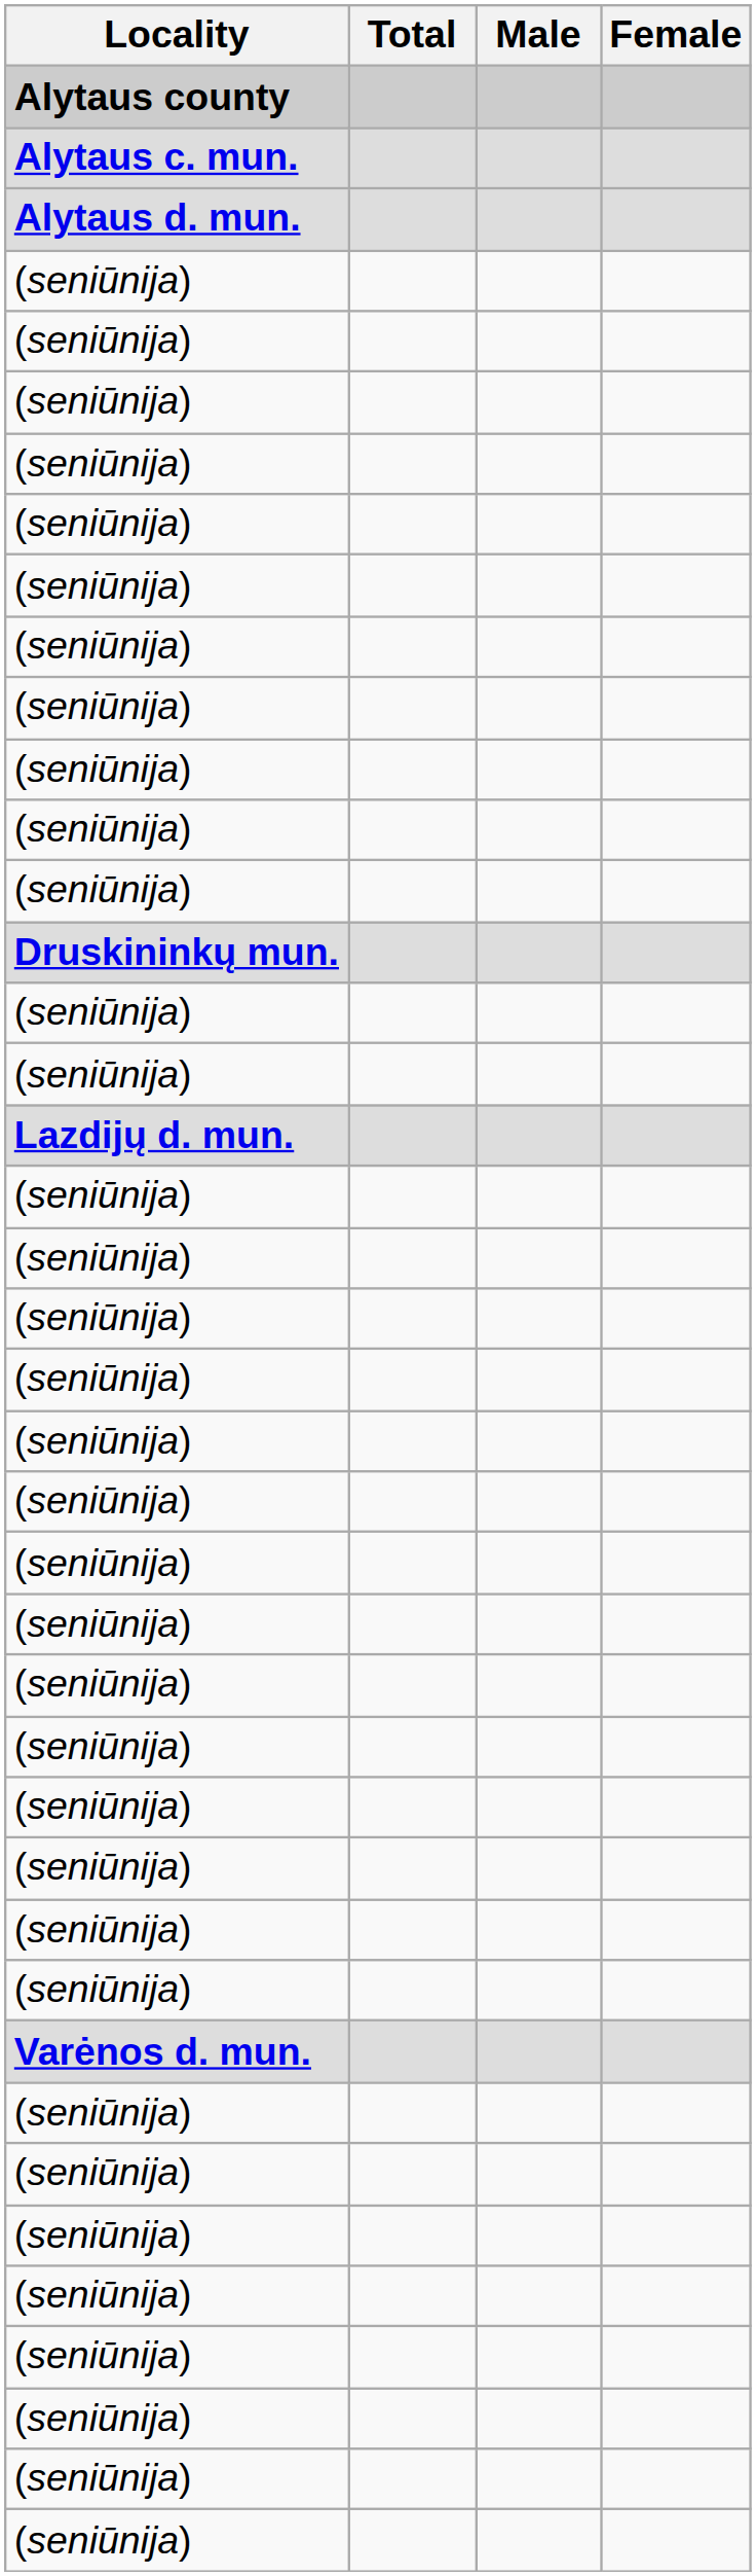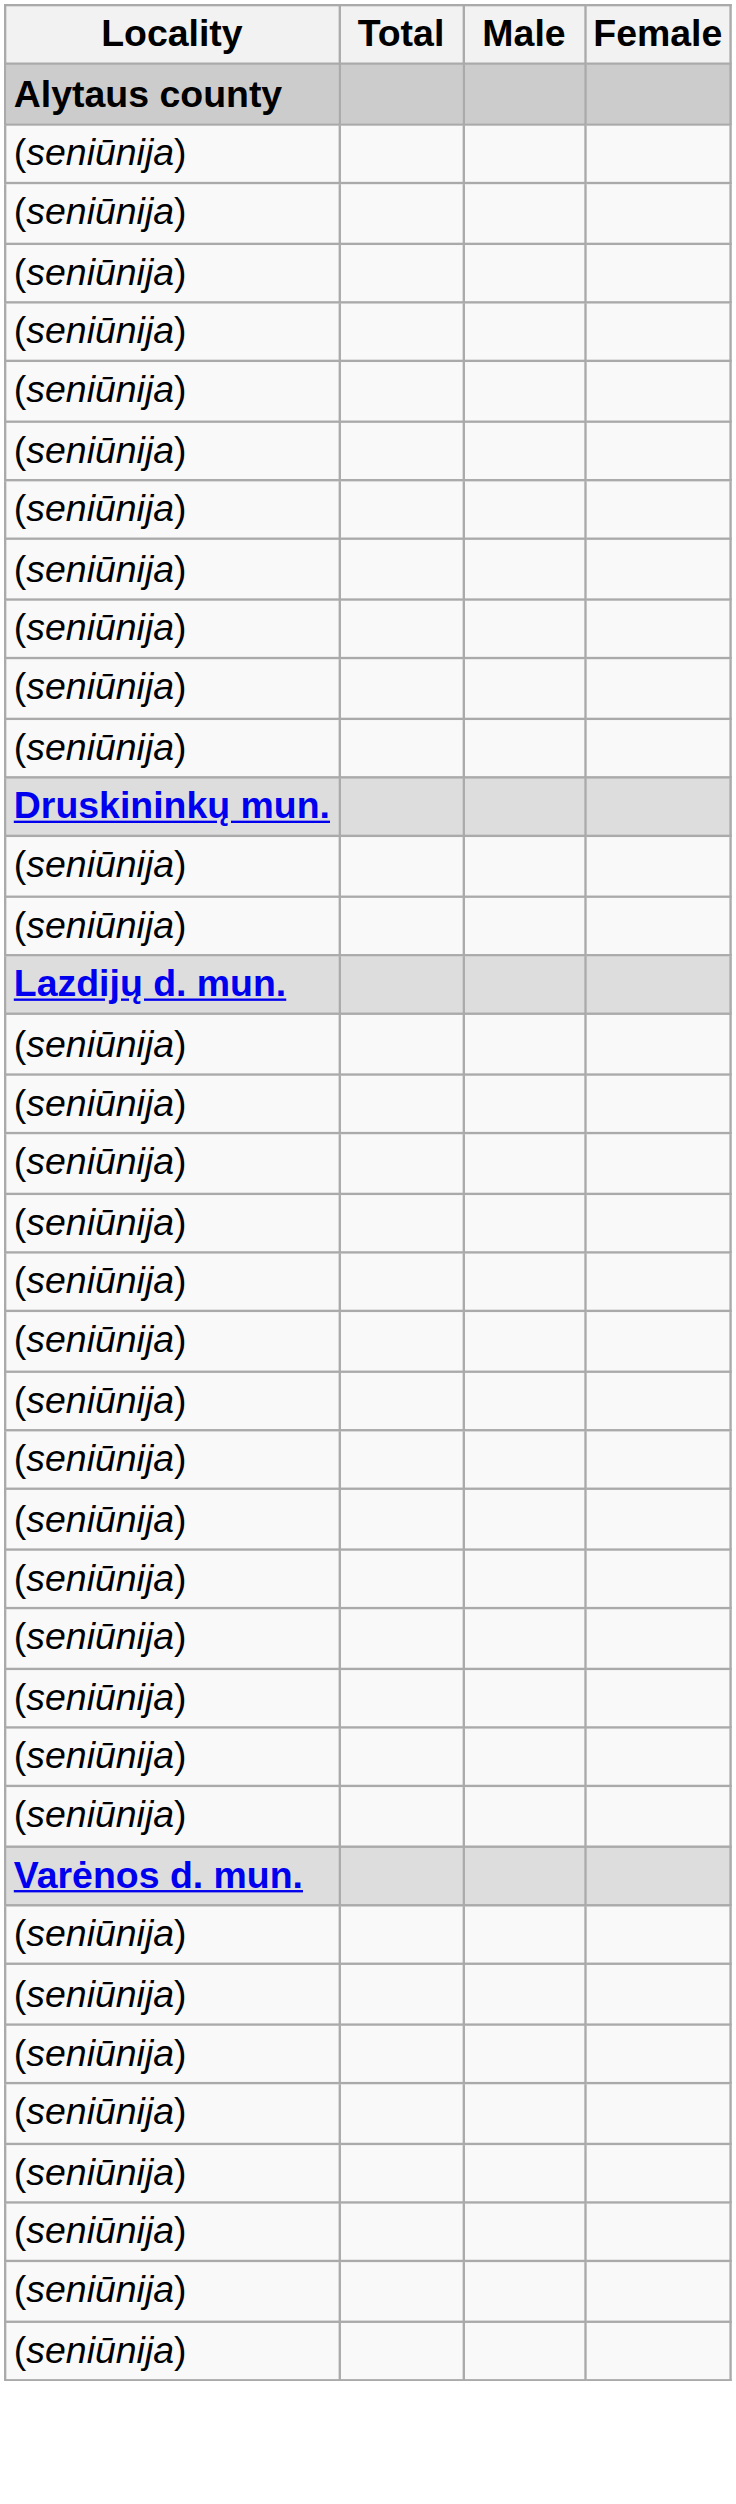- row: Alytaus c. mun.
- row: Alytaus d. mun.
